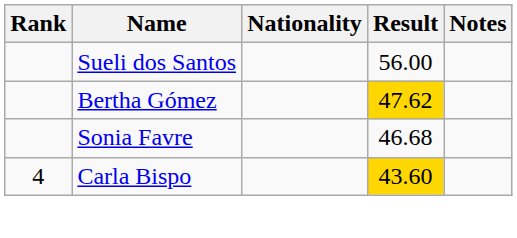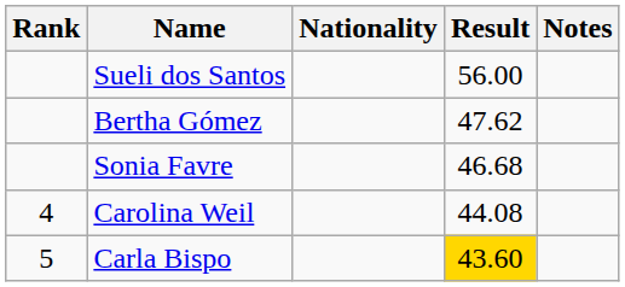Bertha Gómez | Result: gold background -> no background
+ row: 4 | Carolina Weil | 44.08
Carla Bispo | Rank: 4 -> 5
